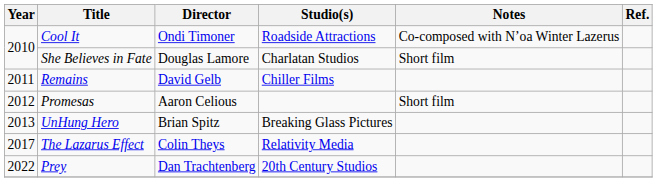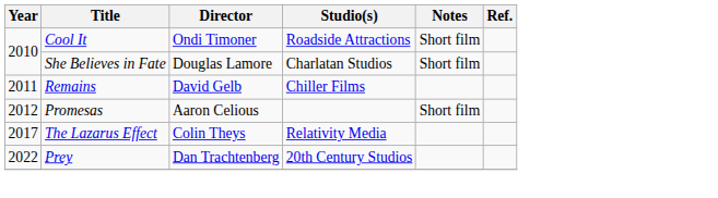Cool It | Notes: Co-composed with N’oa Winter Lazerus -> Short film
- row: 2013 | UnHung Hero | Brian Spitz | Breaking Glass Pictures
